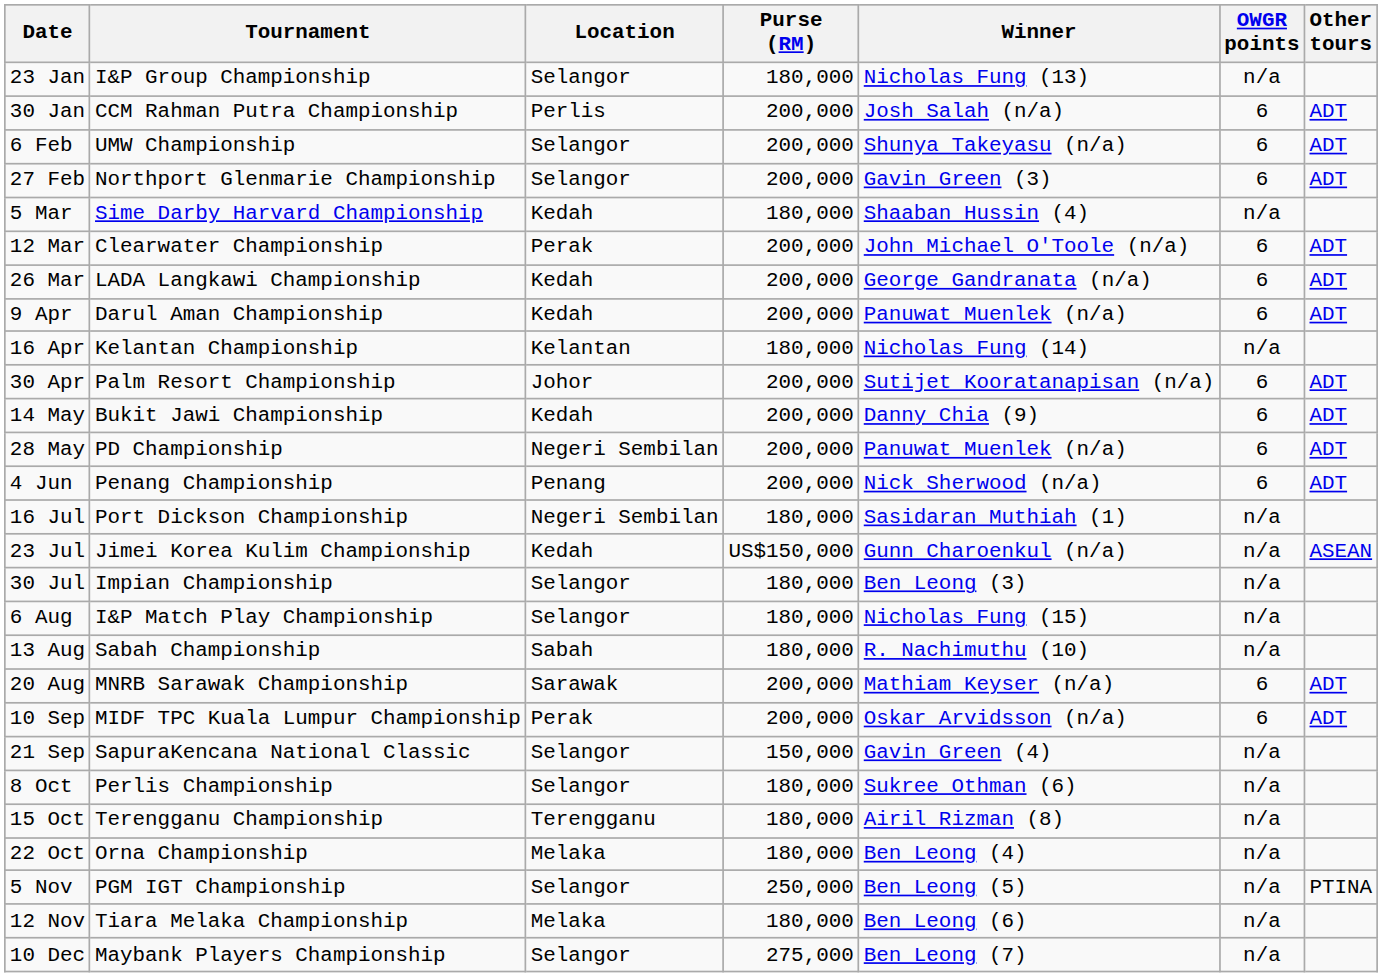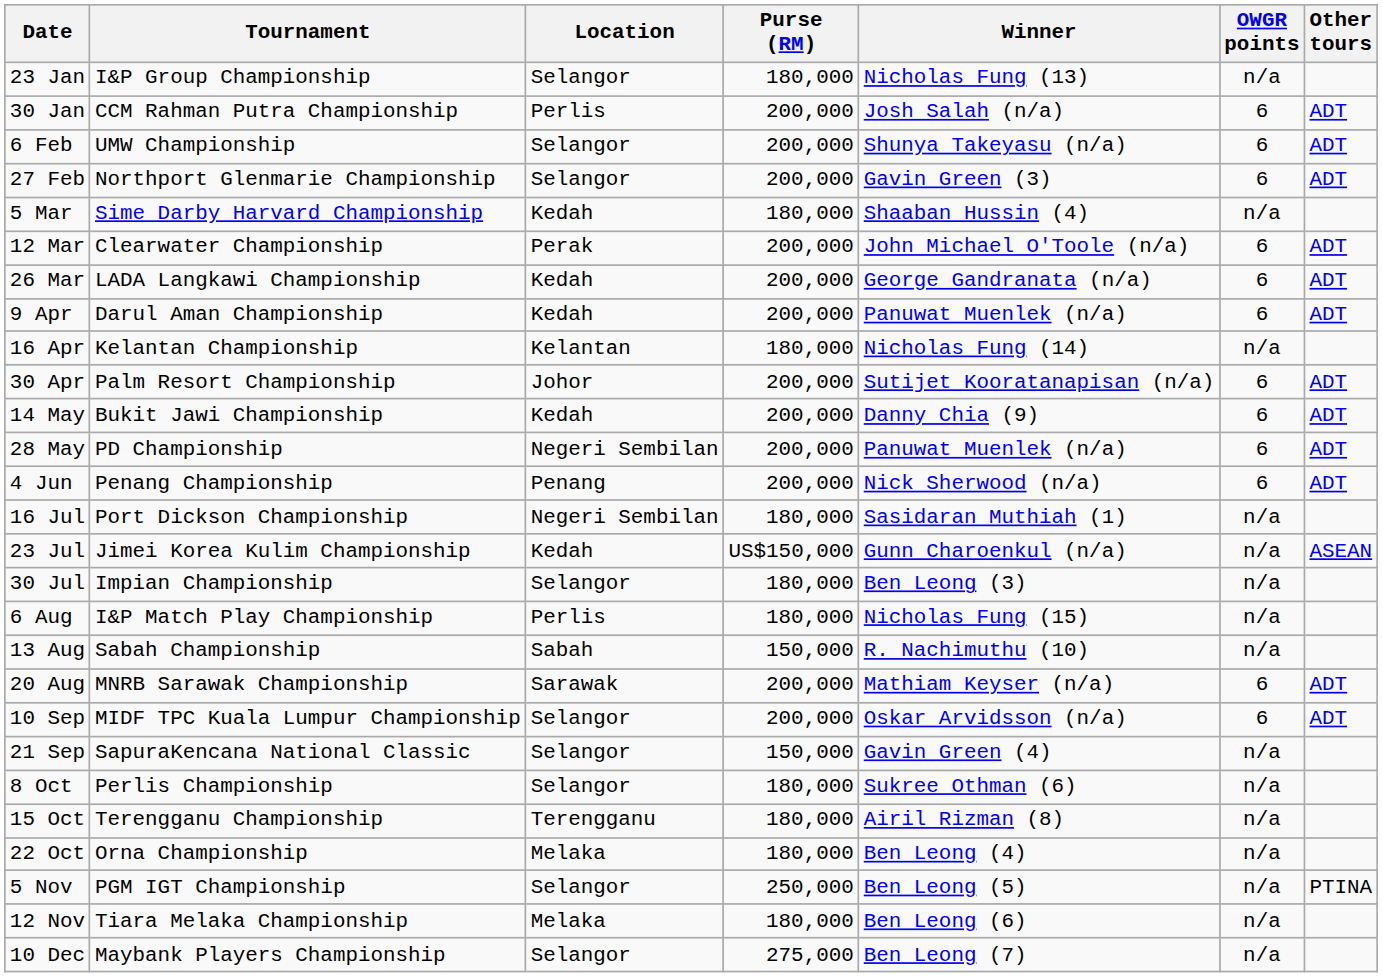6 Aug | Location: Selangor -> Perlis
13 Aug | Purse (RM): 180,000 -> 150,000
10 Sep | Location: Perak -> Selangor
